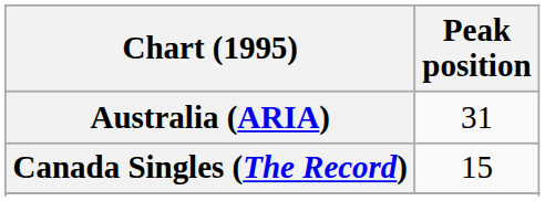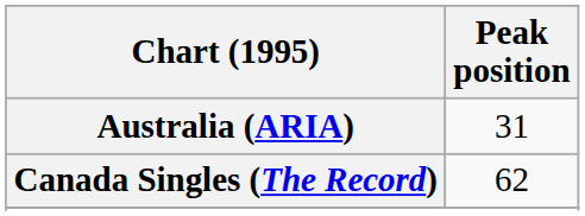Canada Singles (The Record) | Peak position: 15 -> 62
